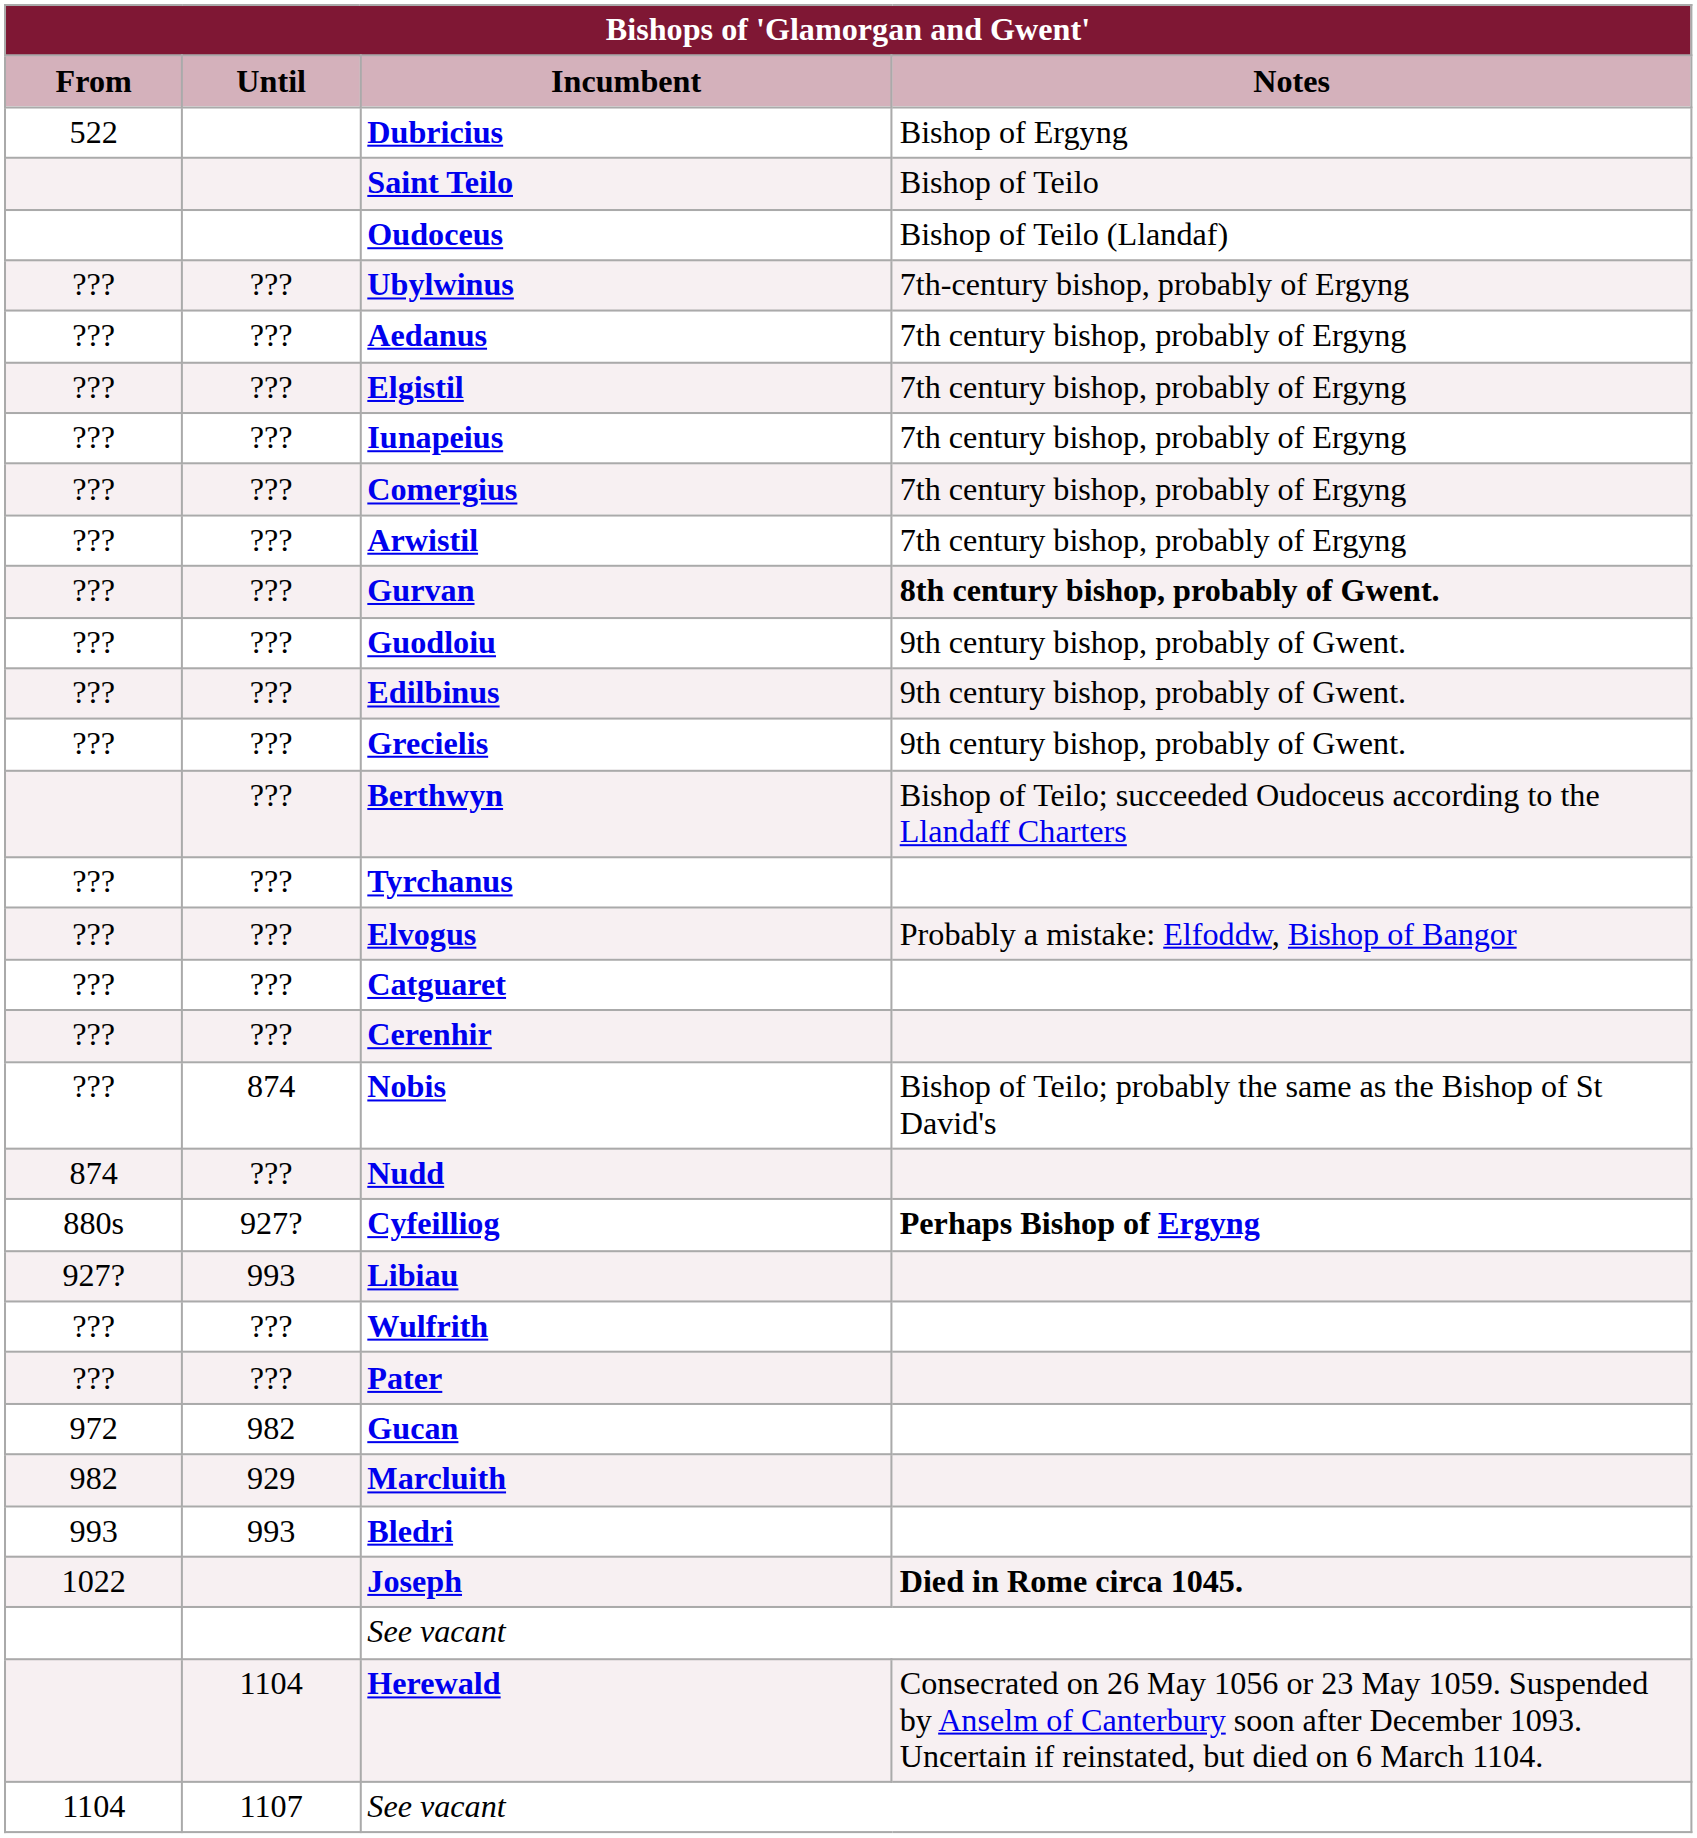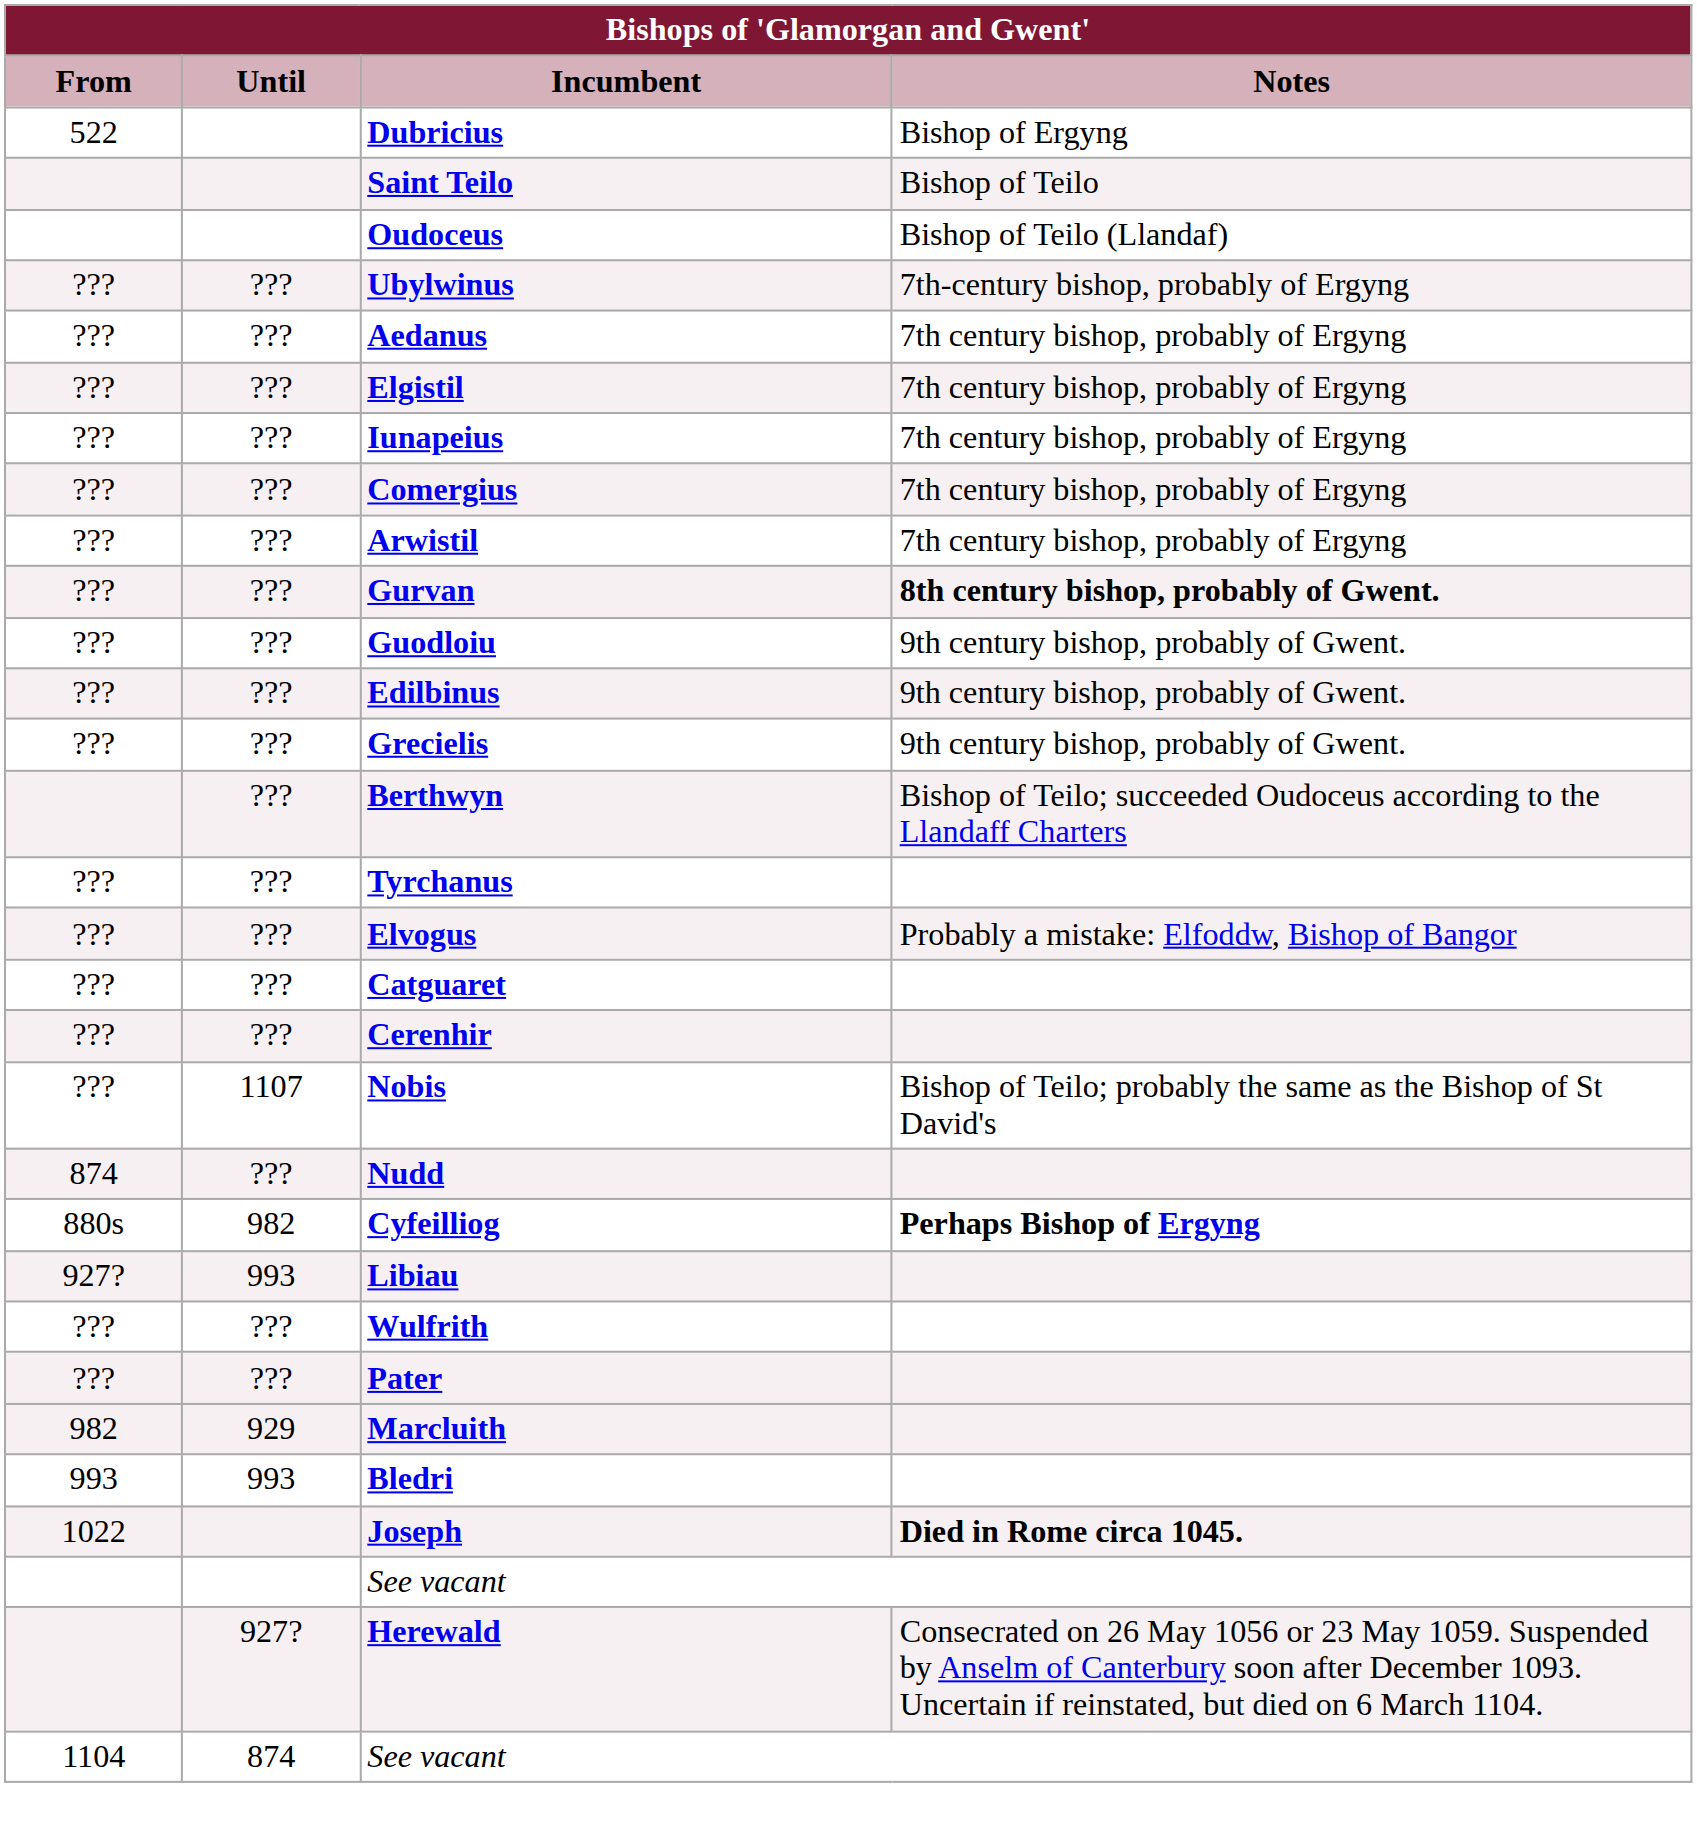Nobis | Until: 874 -> 1107
Cyfeilliog | Until: 927? -> 982
- row: 972 | 982 | Gucan
Herewald | Until: 1104 -> 927?
1104 / See vacant | Until: 1107 -> 874
